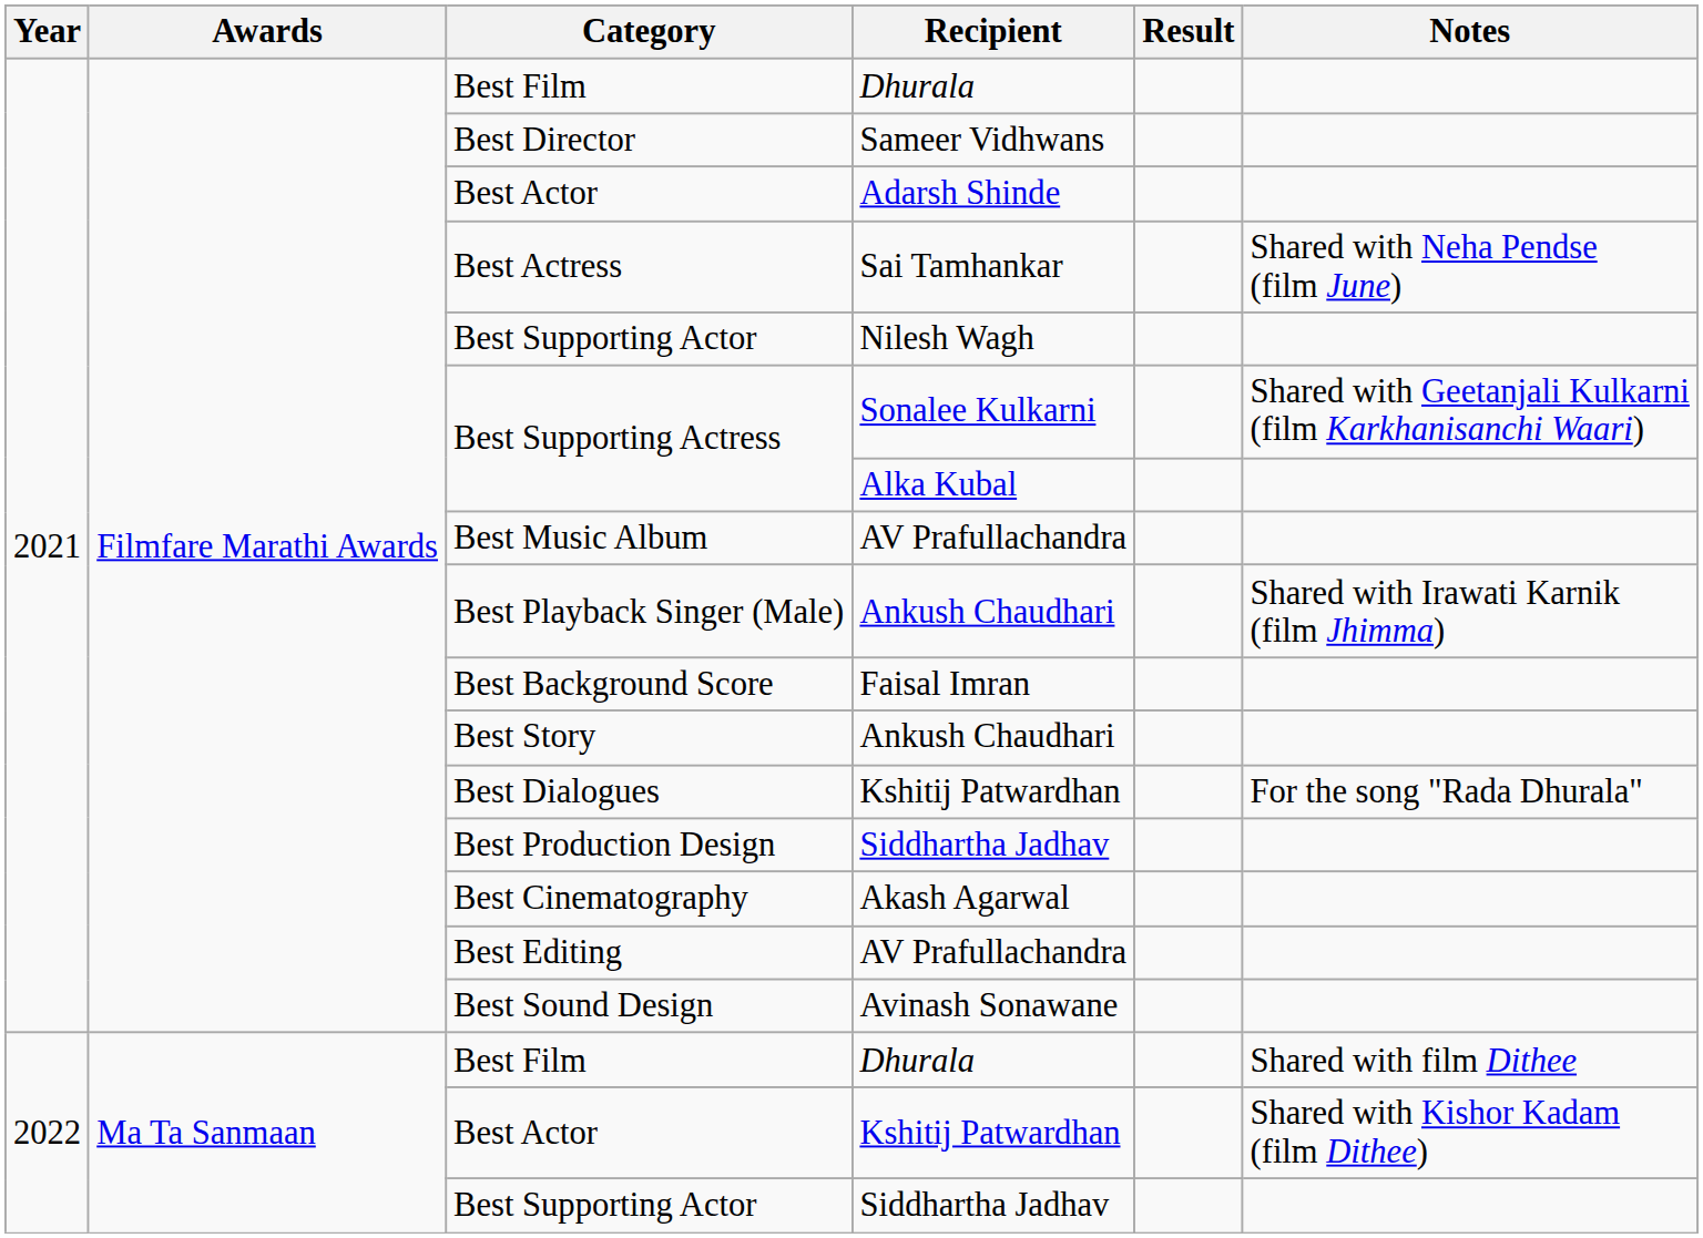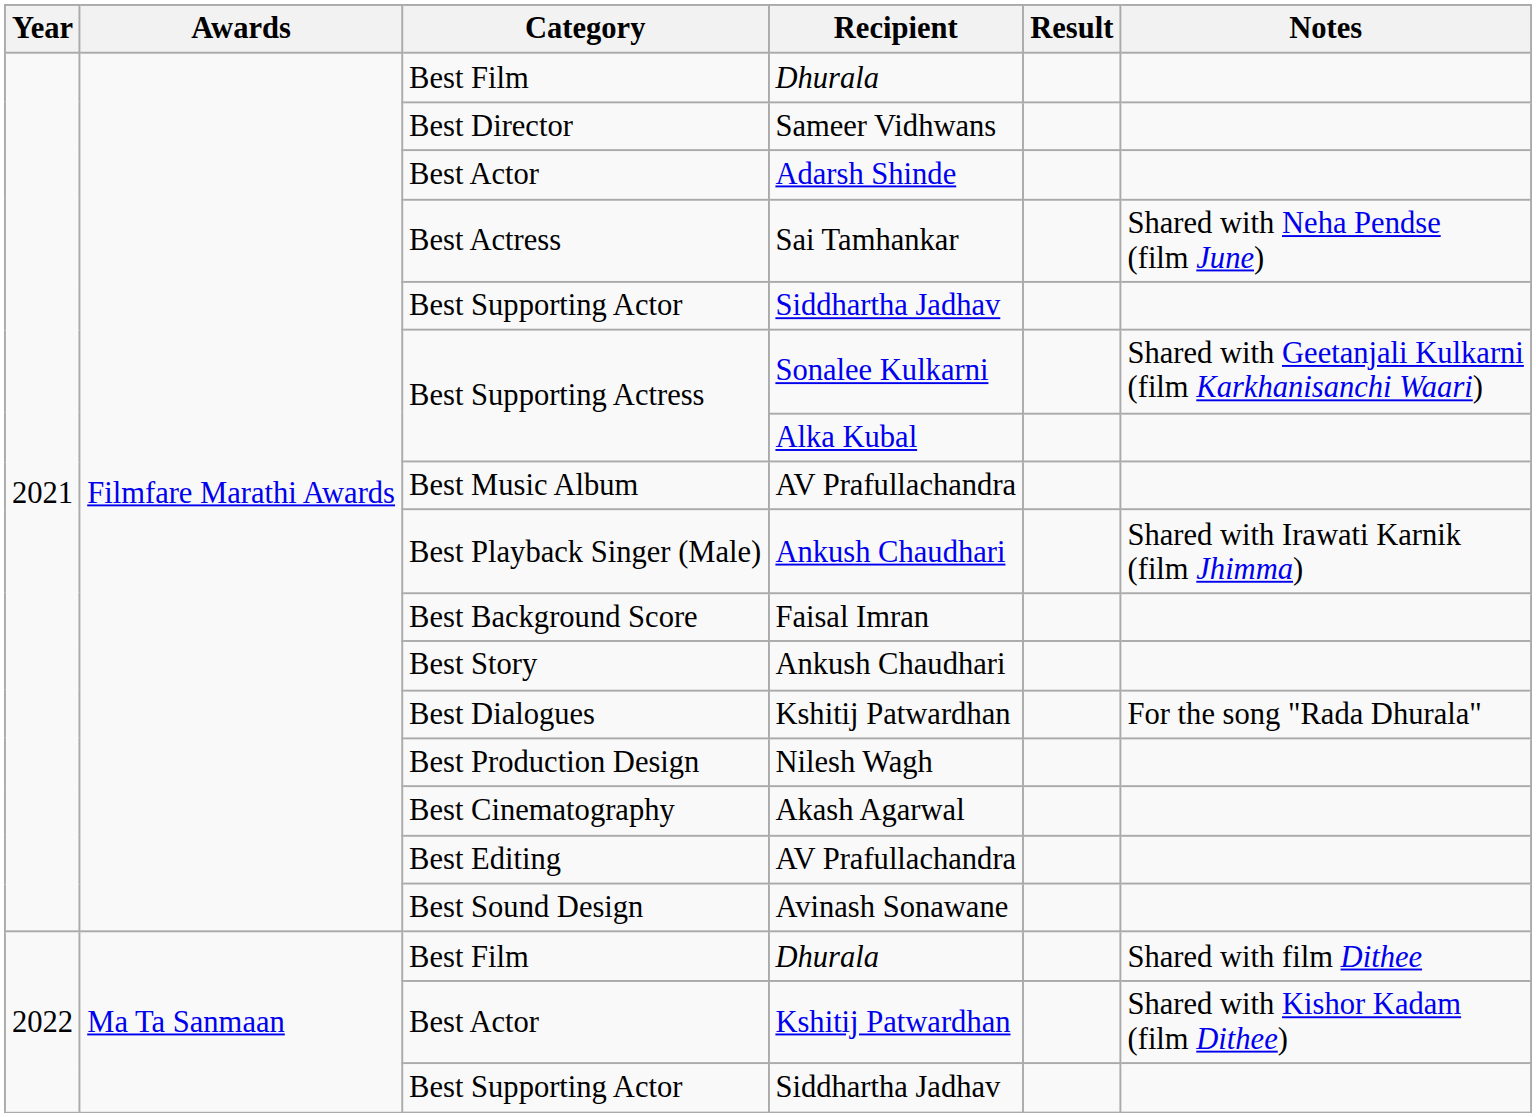2021 / Best Supporting Actor | Recipient: Nilesh Wagh -> Siddhartha Jadhav
Best Production Design | Recipient: Siddhartha Jadhav -> Nilesh Wagh
